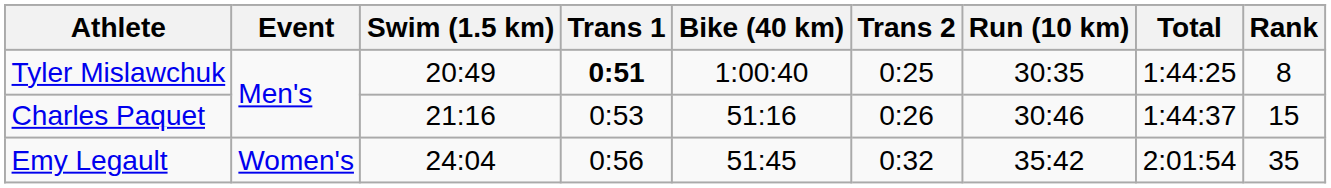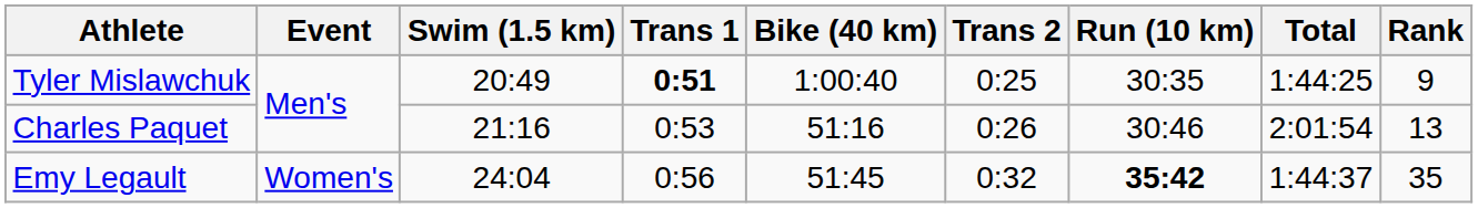Tyler Mislawchuk | Rank: 8 -> 9
Charles Paquet | Total: 1:44:37 -> 2:01:54
Charles Paquet | Rank: 15 -> 13
Emy Legault | Run (10 km): normal -> bold
Emy Legault | Total: 2:01:54 -> 1:44:37
